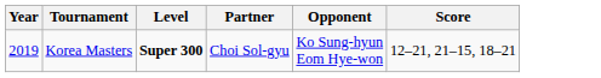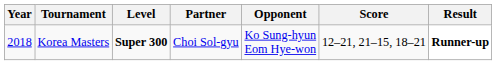+ column: Result | Runner-up
Korea Masters | Year: 2019 -> 2018
